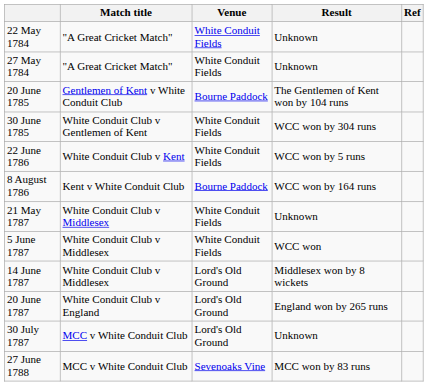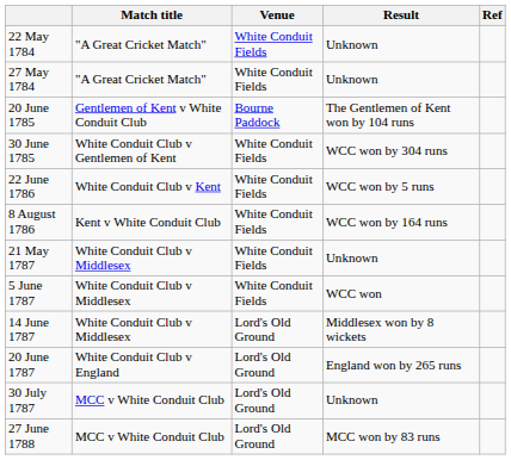8 August 1786 | Venue: Bourne Paddock -> White Conduit Fields
27 June 1788 | Venue: Sevenoaks Vine -> Lord's Old Ground
